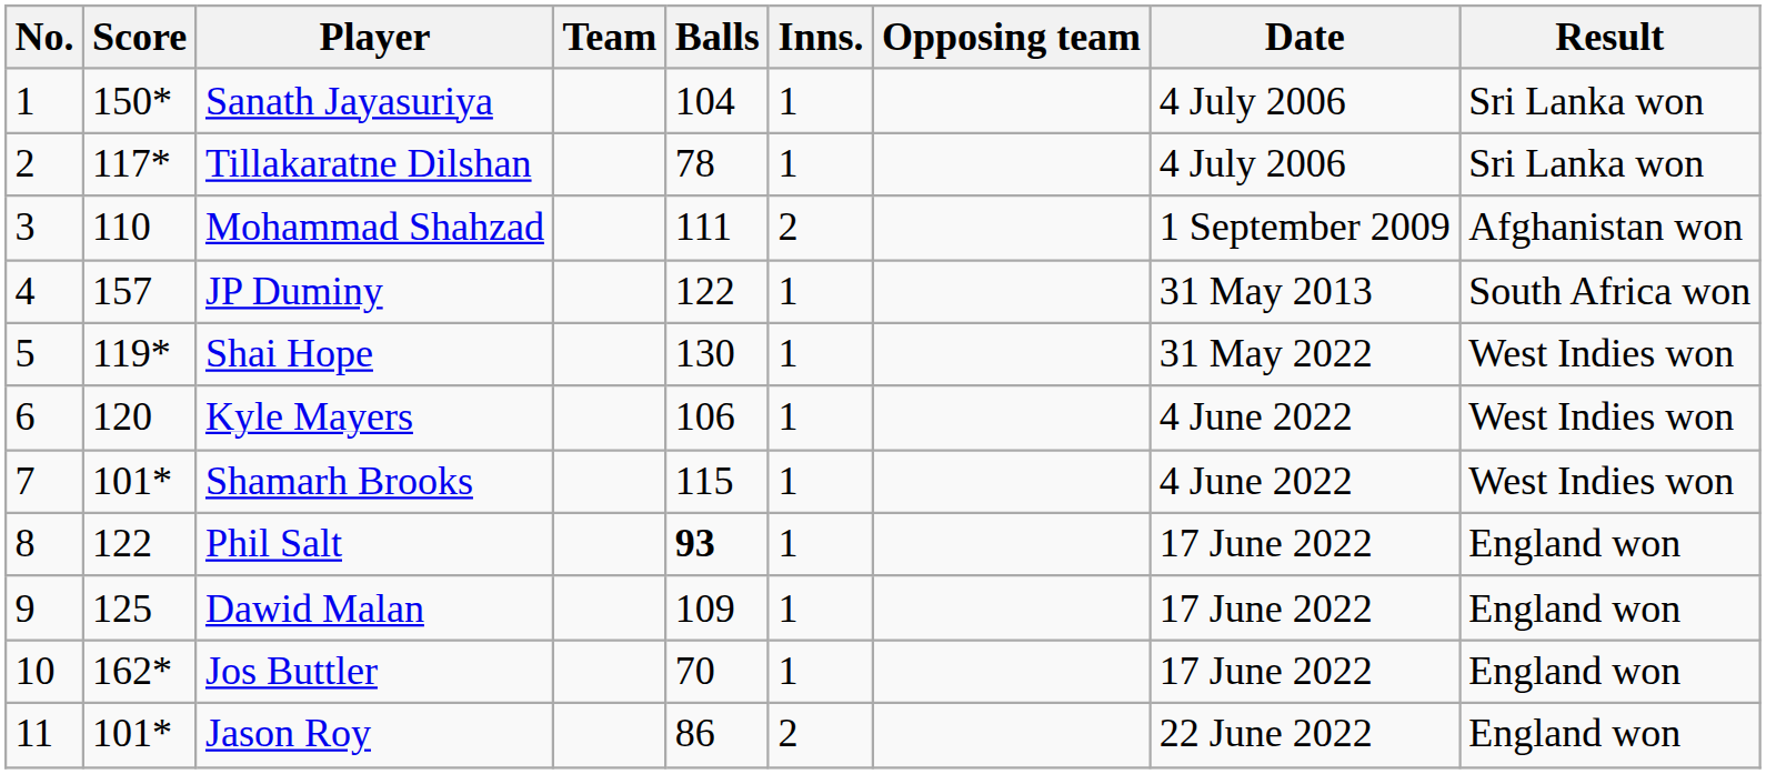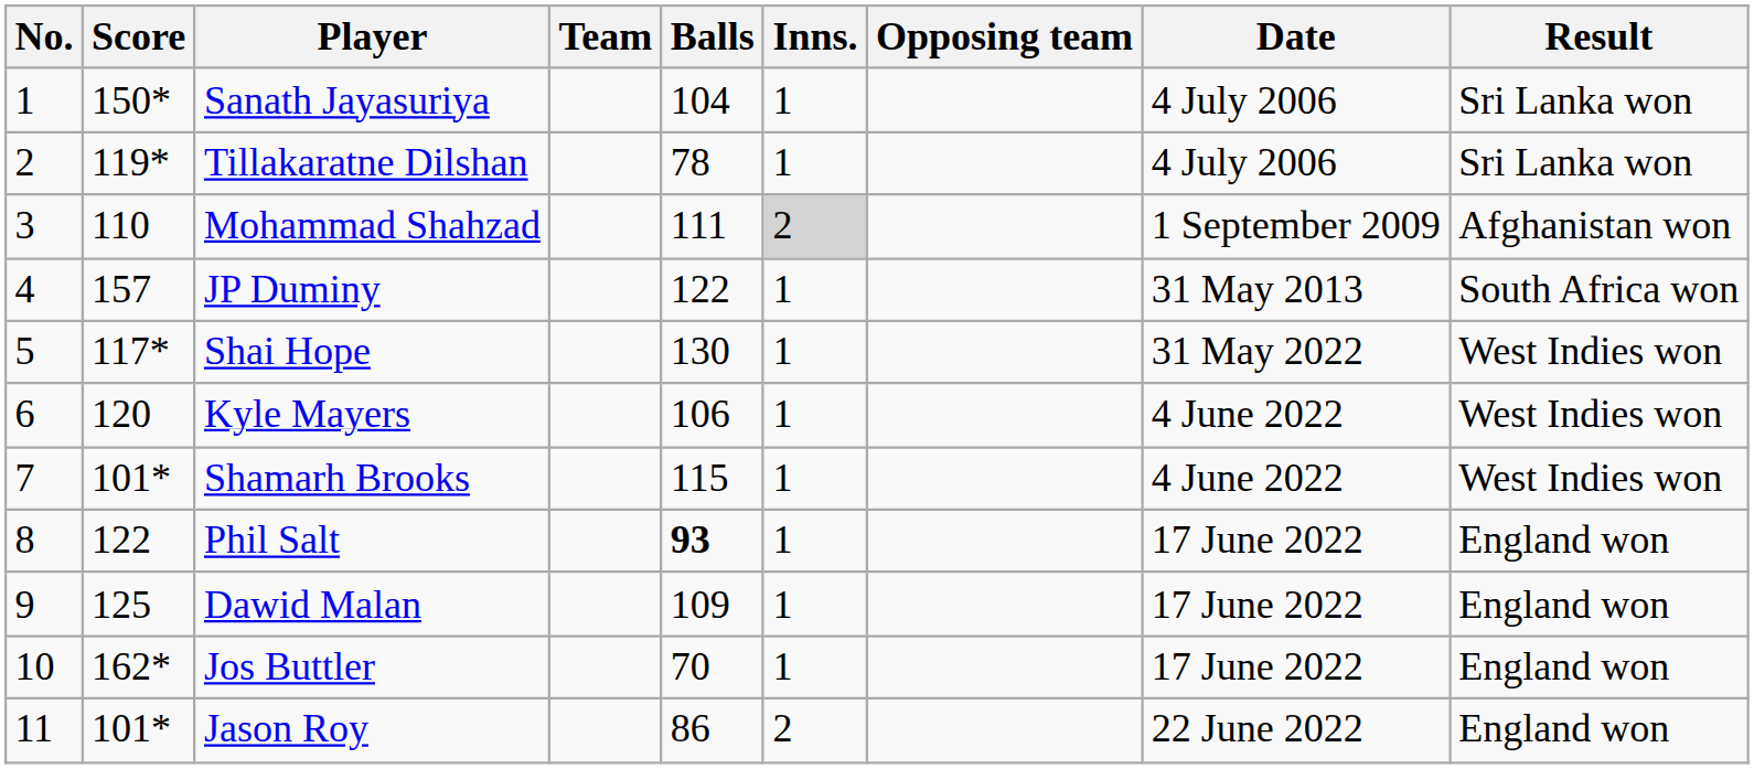Tillakaratne Dilshan | Score: 117* -> 119*
Mohammad Shahzad | Inns.: no background -> lightgrey background
Shai Hope | Score: 119* -> 117*
